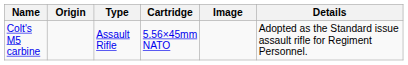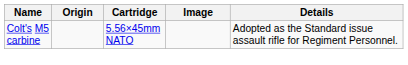- column: Type | Assault Rifle
